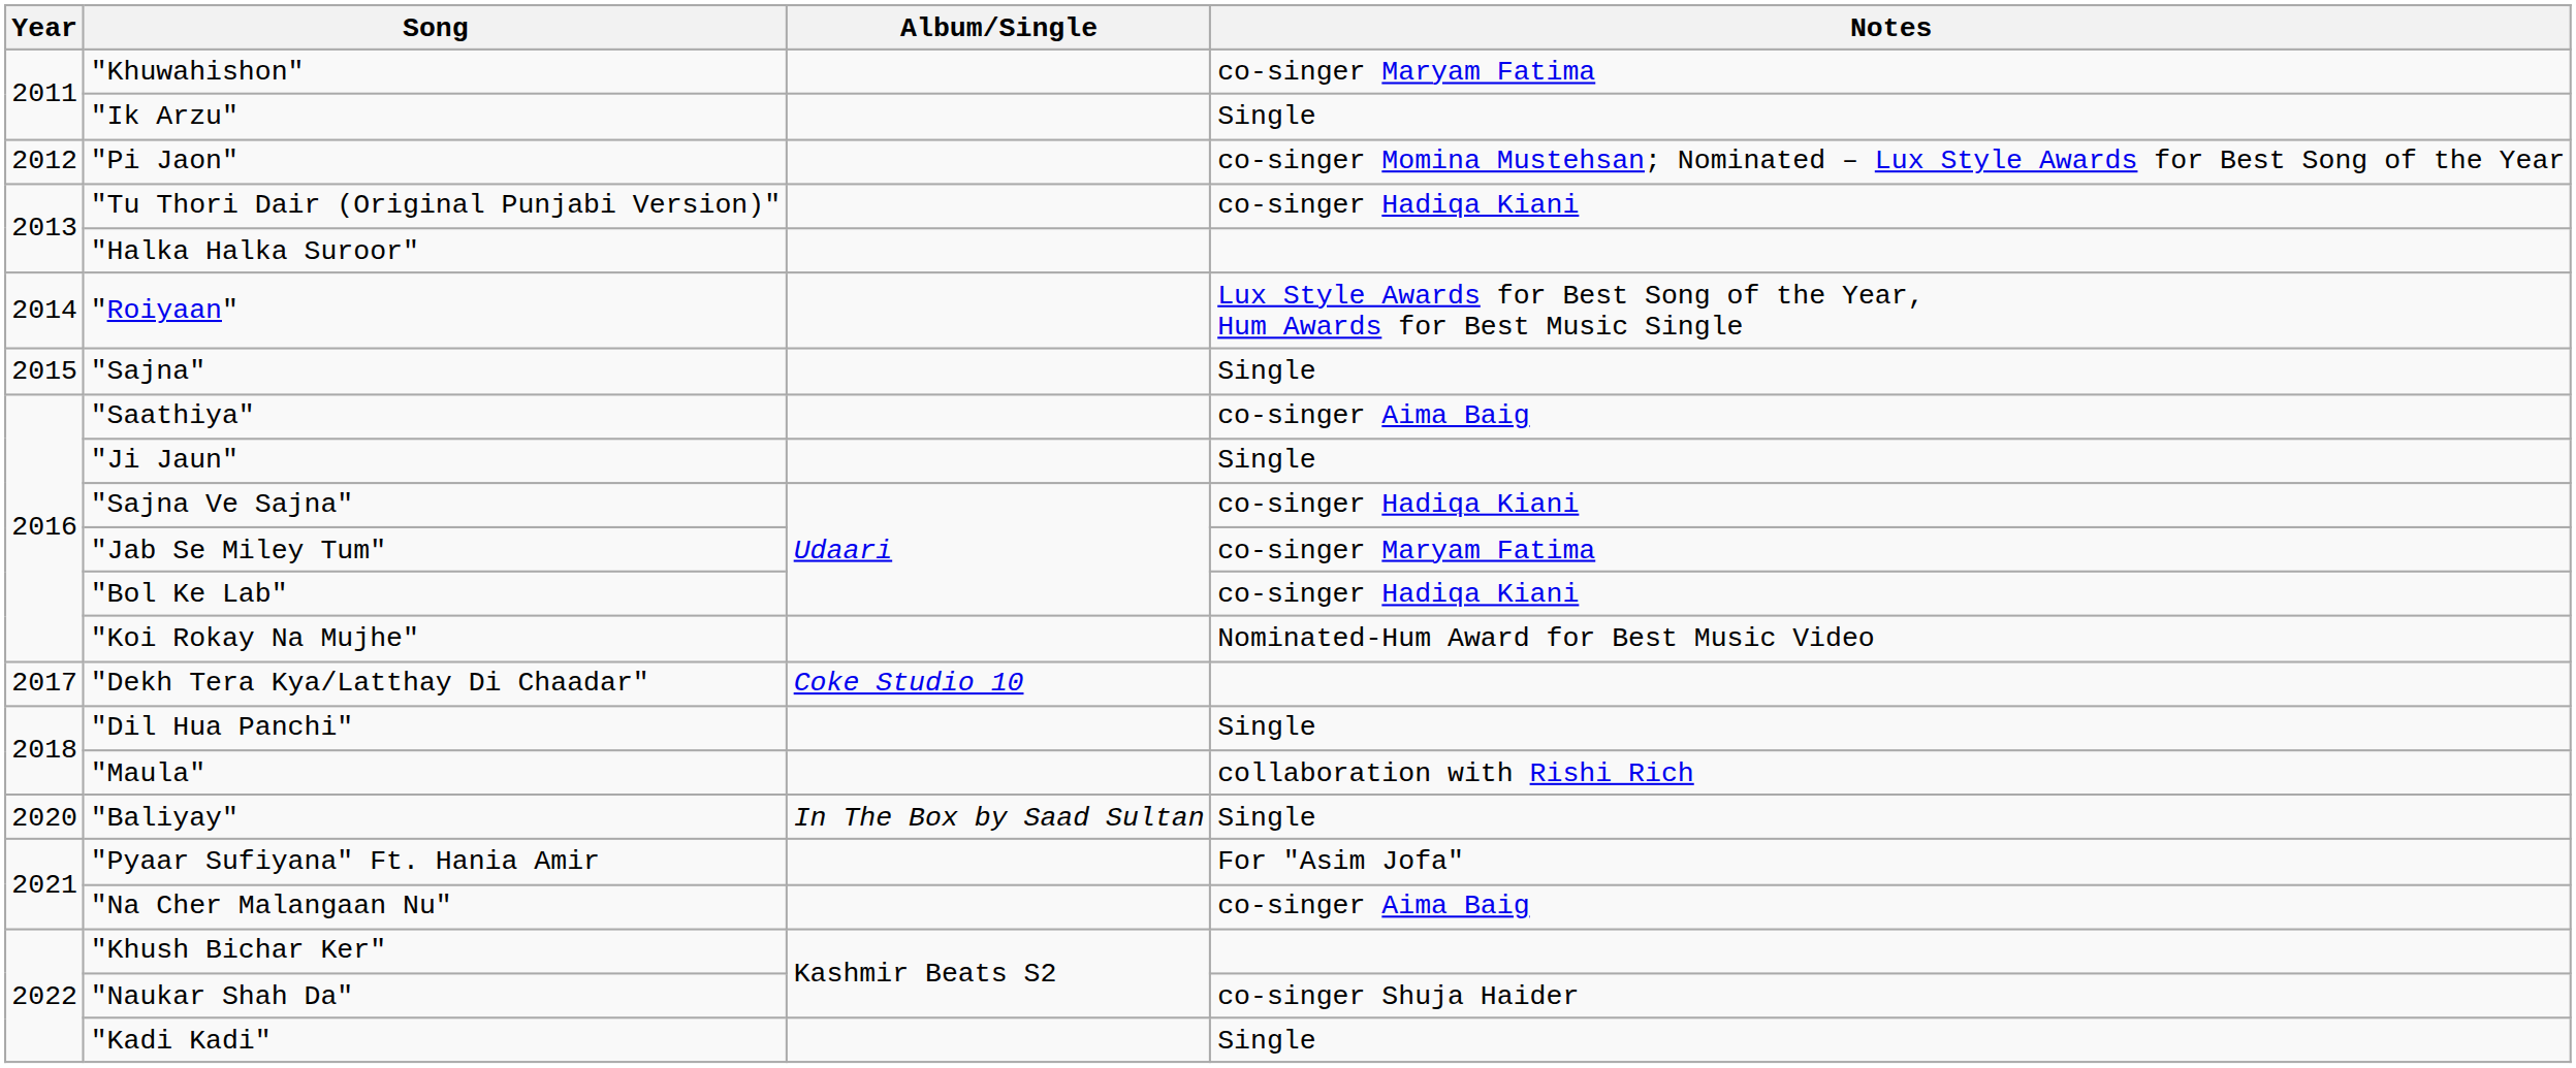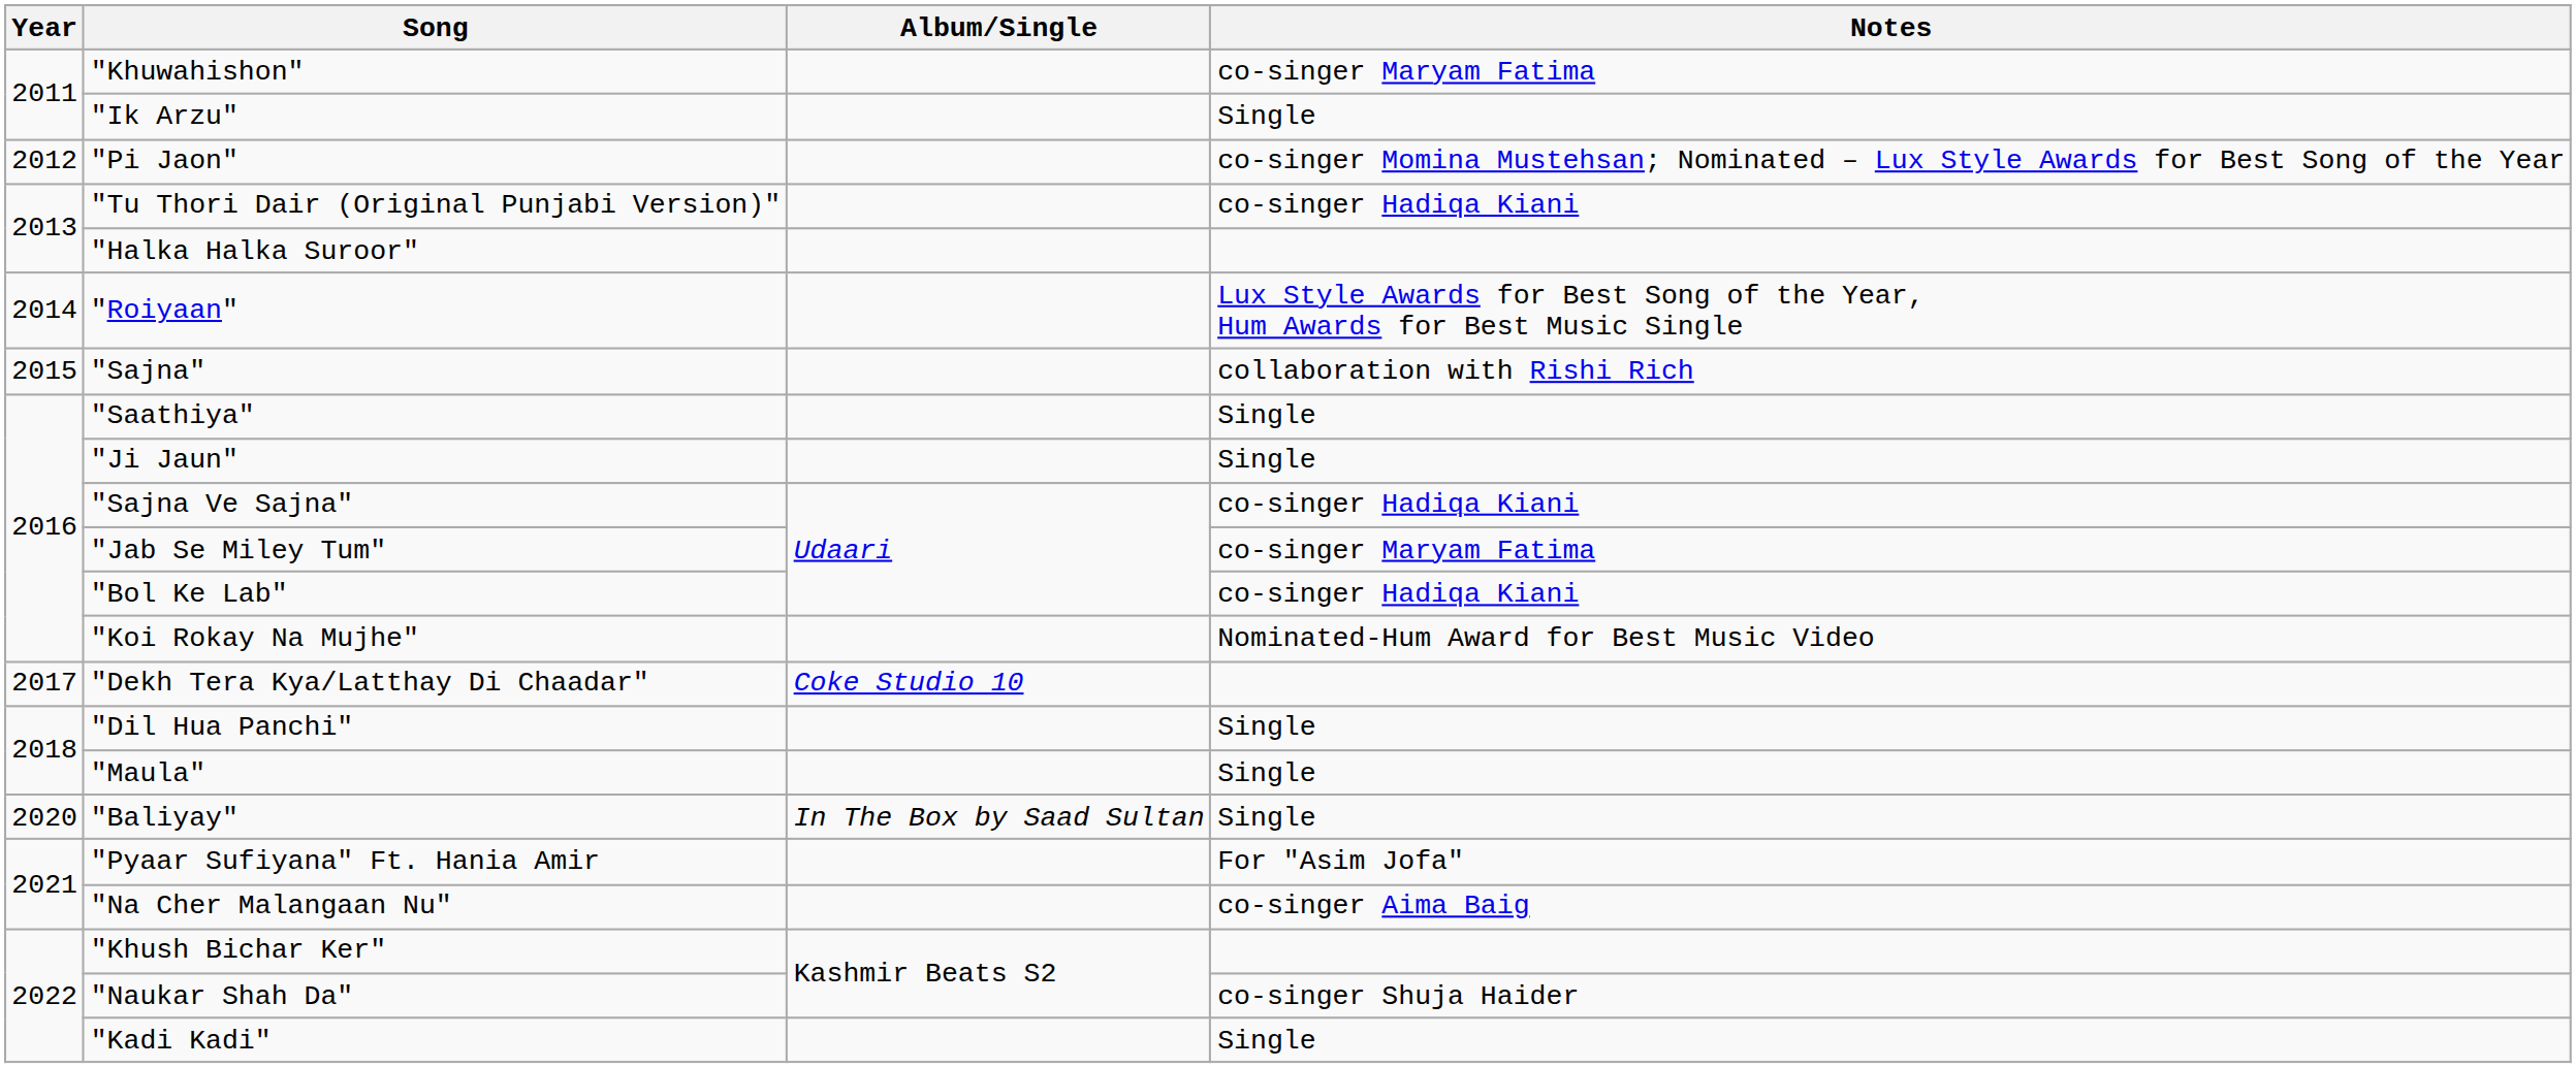"Sajna" | Notes: Single -> collaboration with Rishi Rich
"Saathiya" | Notes: co-singer Aima Baig -> Single
"Maula" | Notes: collaboration with Rishi Rich -> Single
